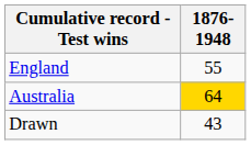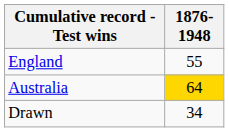Drawn | 1876-1948: 43 -> 34
